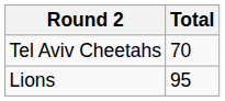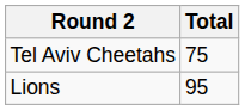Tel Aviv Cheetahs | Total: 70 -> 75
